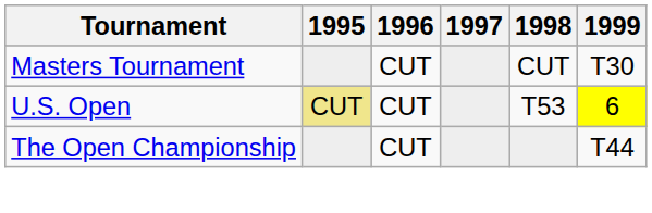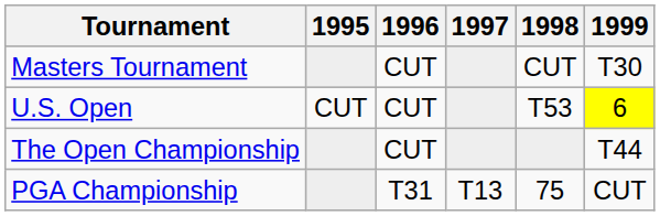U.S. Open | 1995: khaki background -> no background
+ row: PGA Championship | T31 | T13 | 75 | CUT
